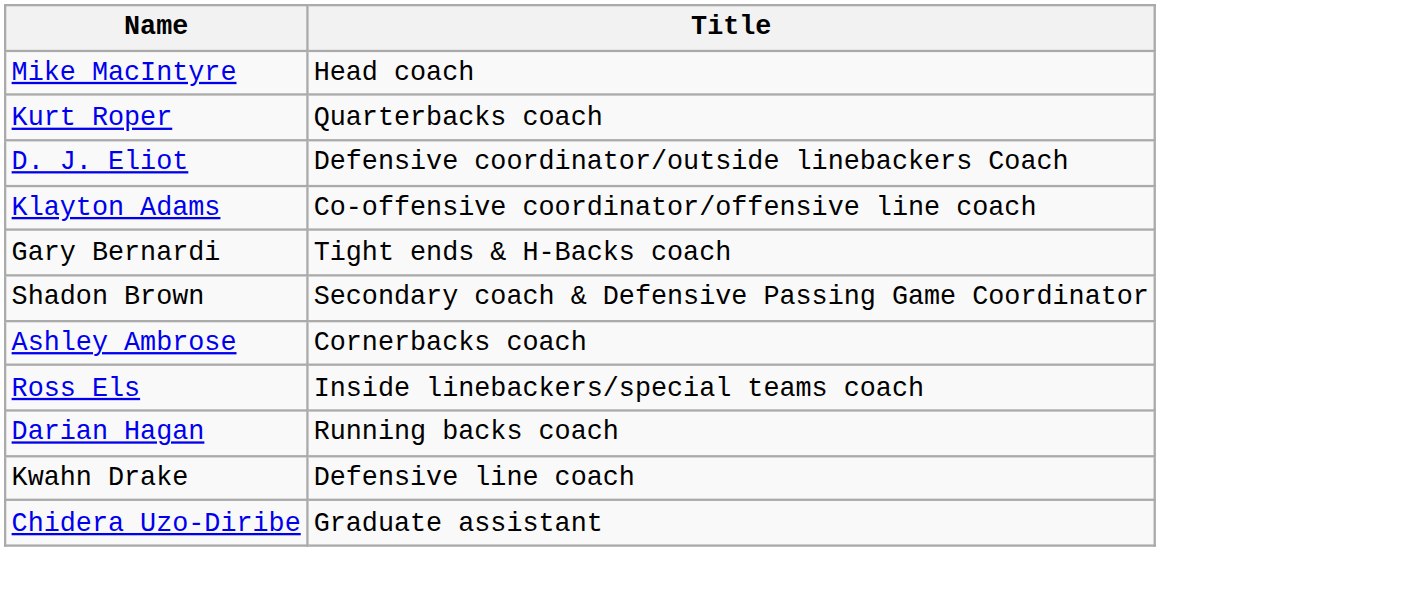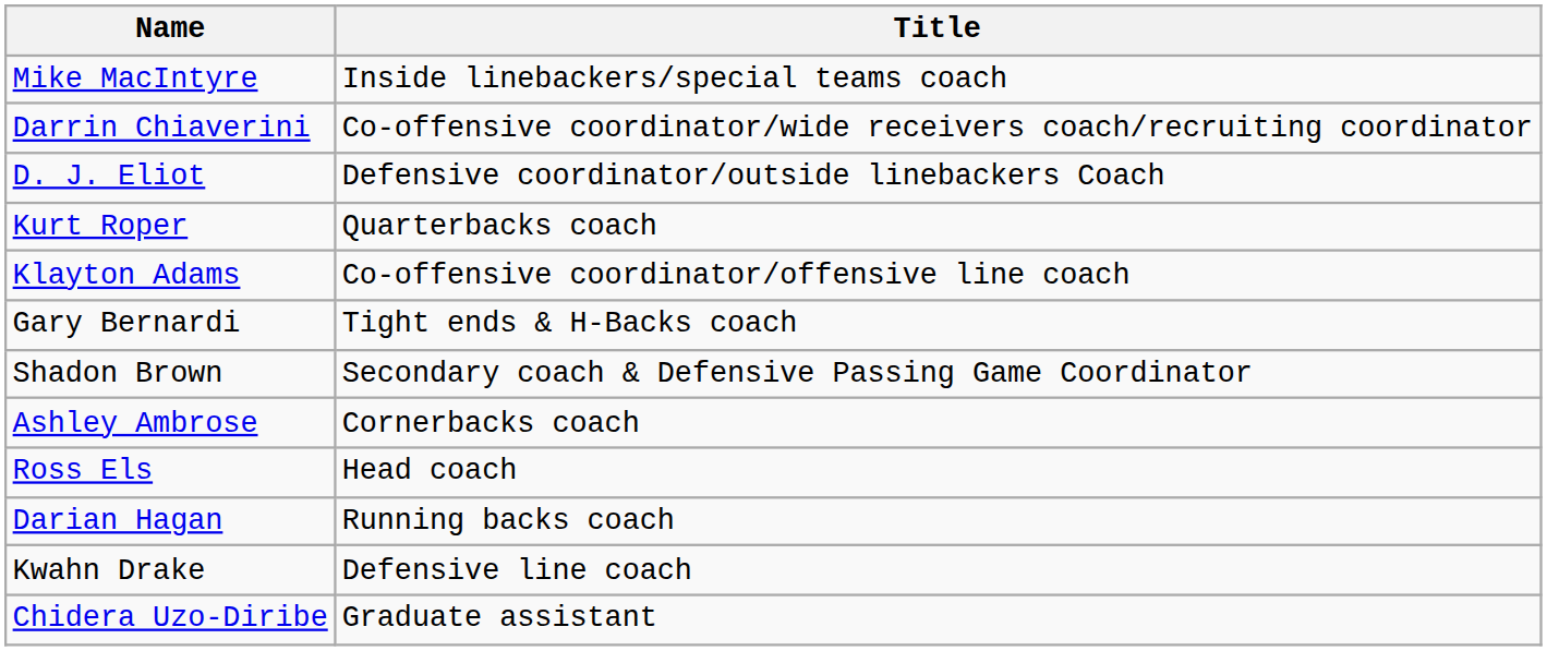Mike MacIntyre | Title: Head coach -> Inside linebackers/special teams coach
+ row: Darrin Chiaverini | Co-offensive coordinator/wide receivers coach/recruiting coordinator
rows swapped: D. J. Eliot <-> Kurt Roper
Ross Els | Title: Inside linebackers/special teams coach -> Head coach
